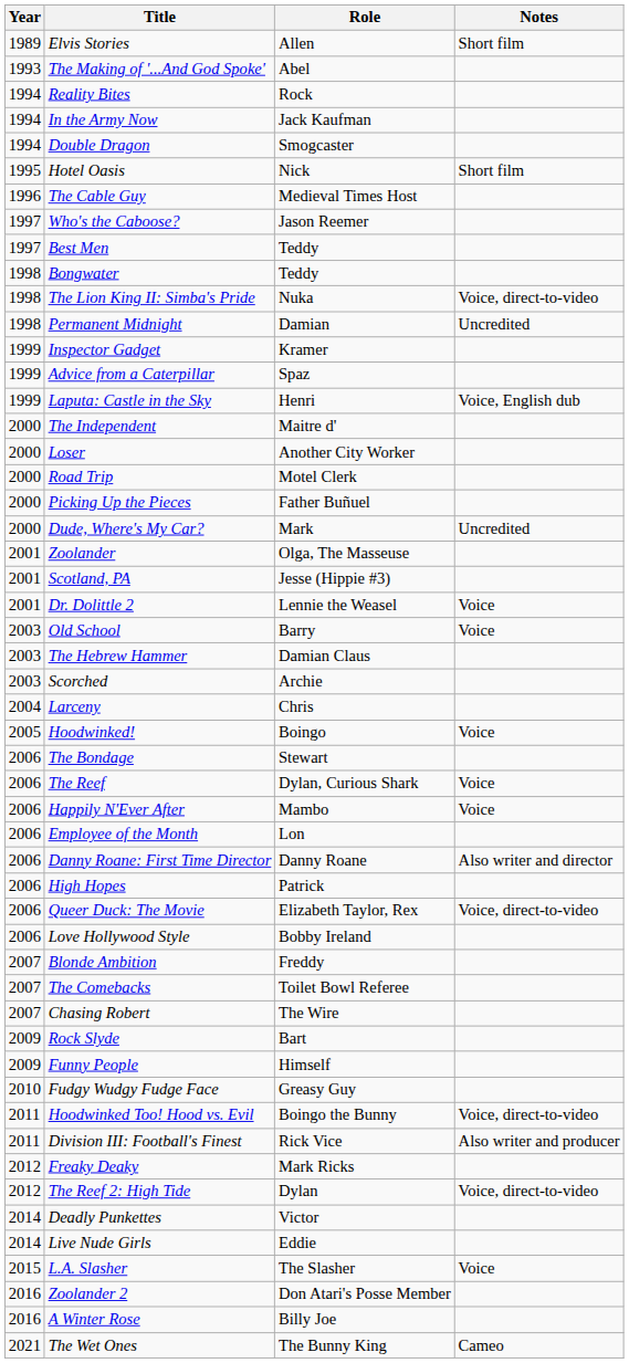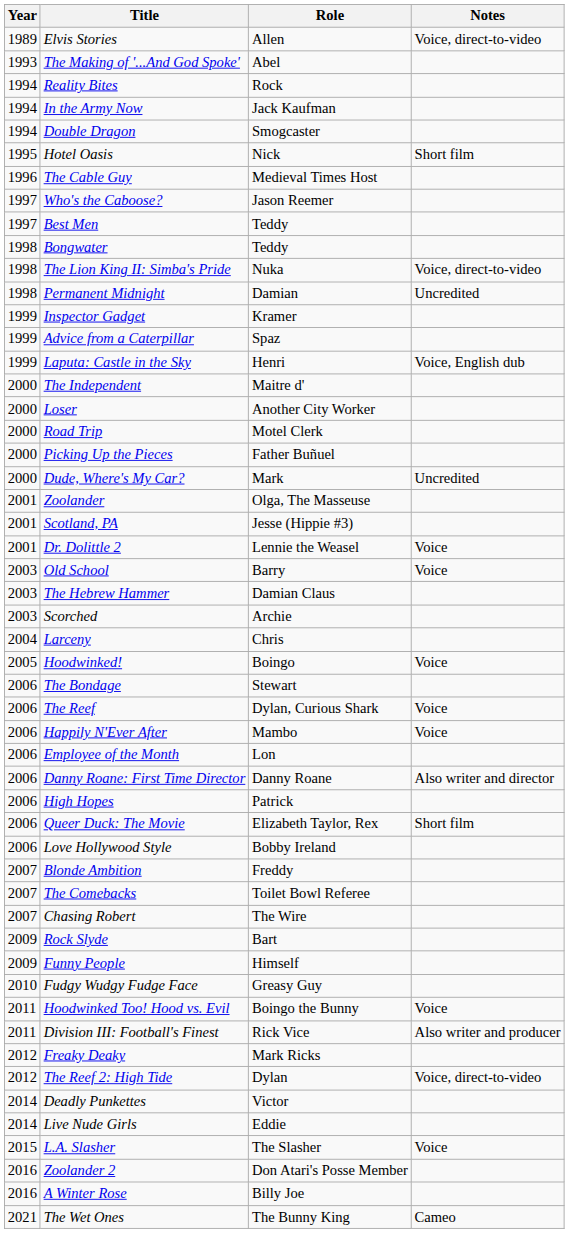Elvis Stories | Notes: Short film -> Voice, direct-to-video
Queer Duck: The Movie | Notes: Voice, direct-to-video -> Short film
Hoodwinked Too! Hood vs. Evil | Notes: Voice, direct-to-video -> Voice
